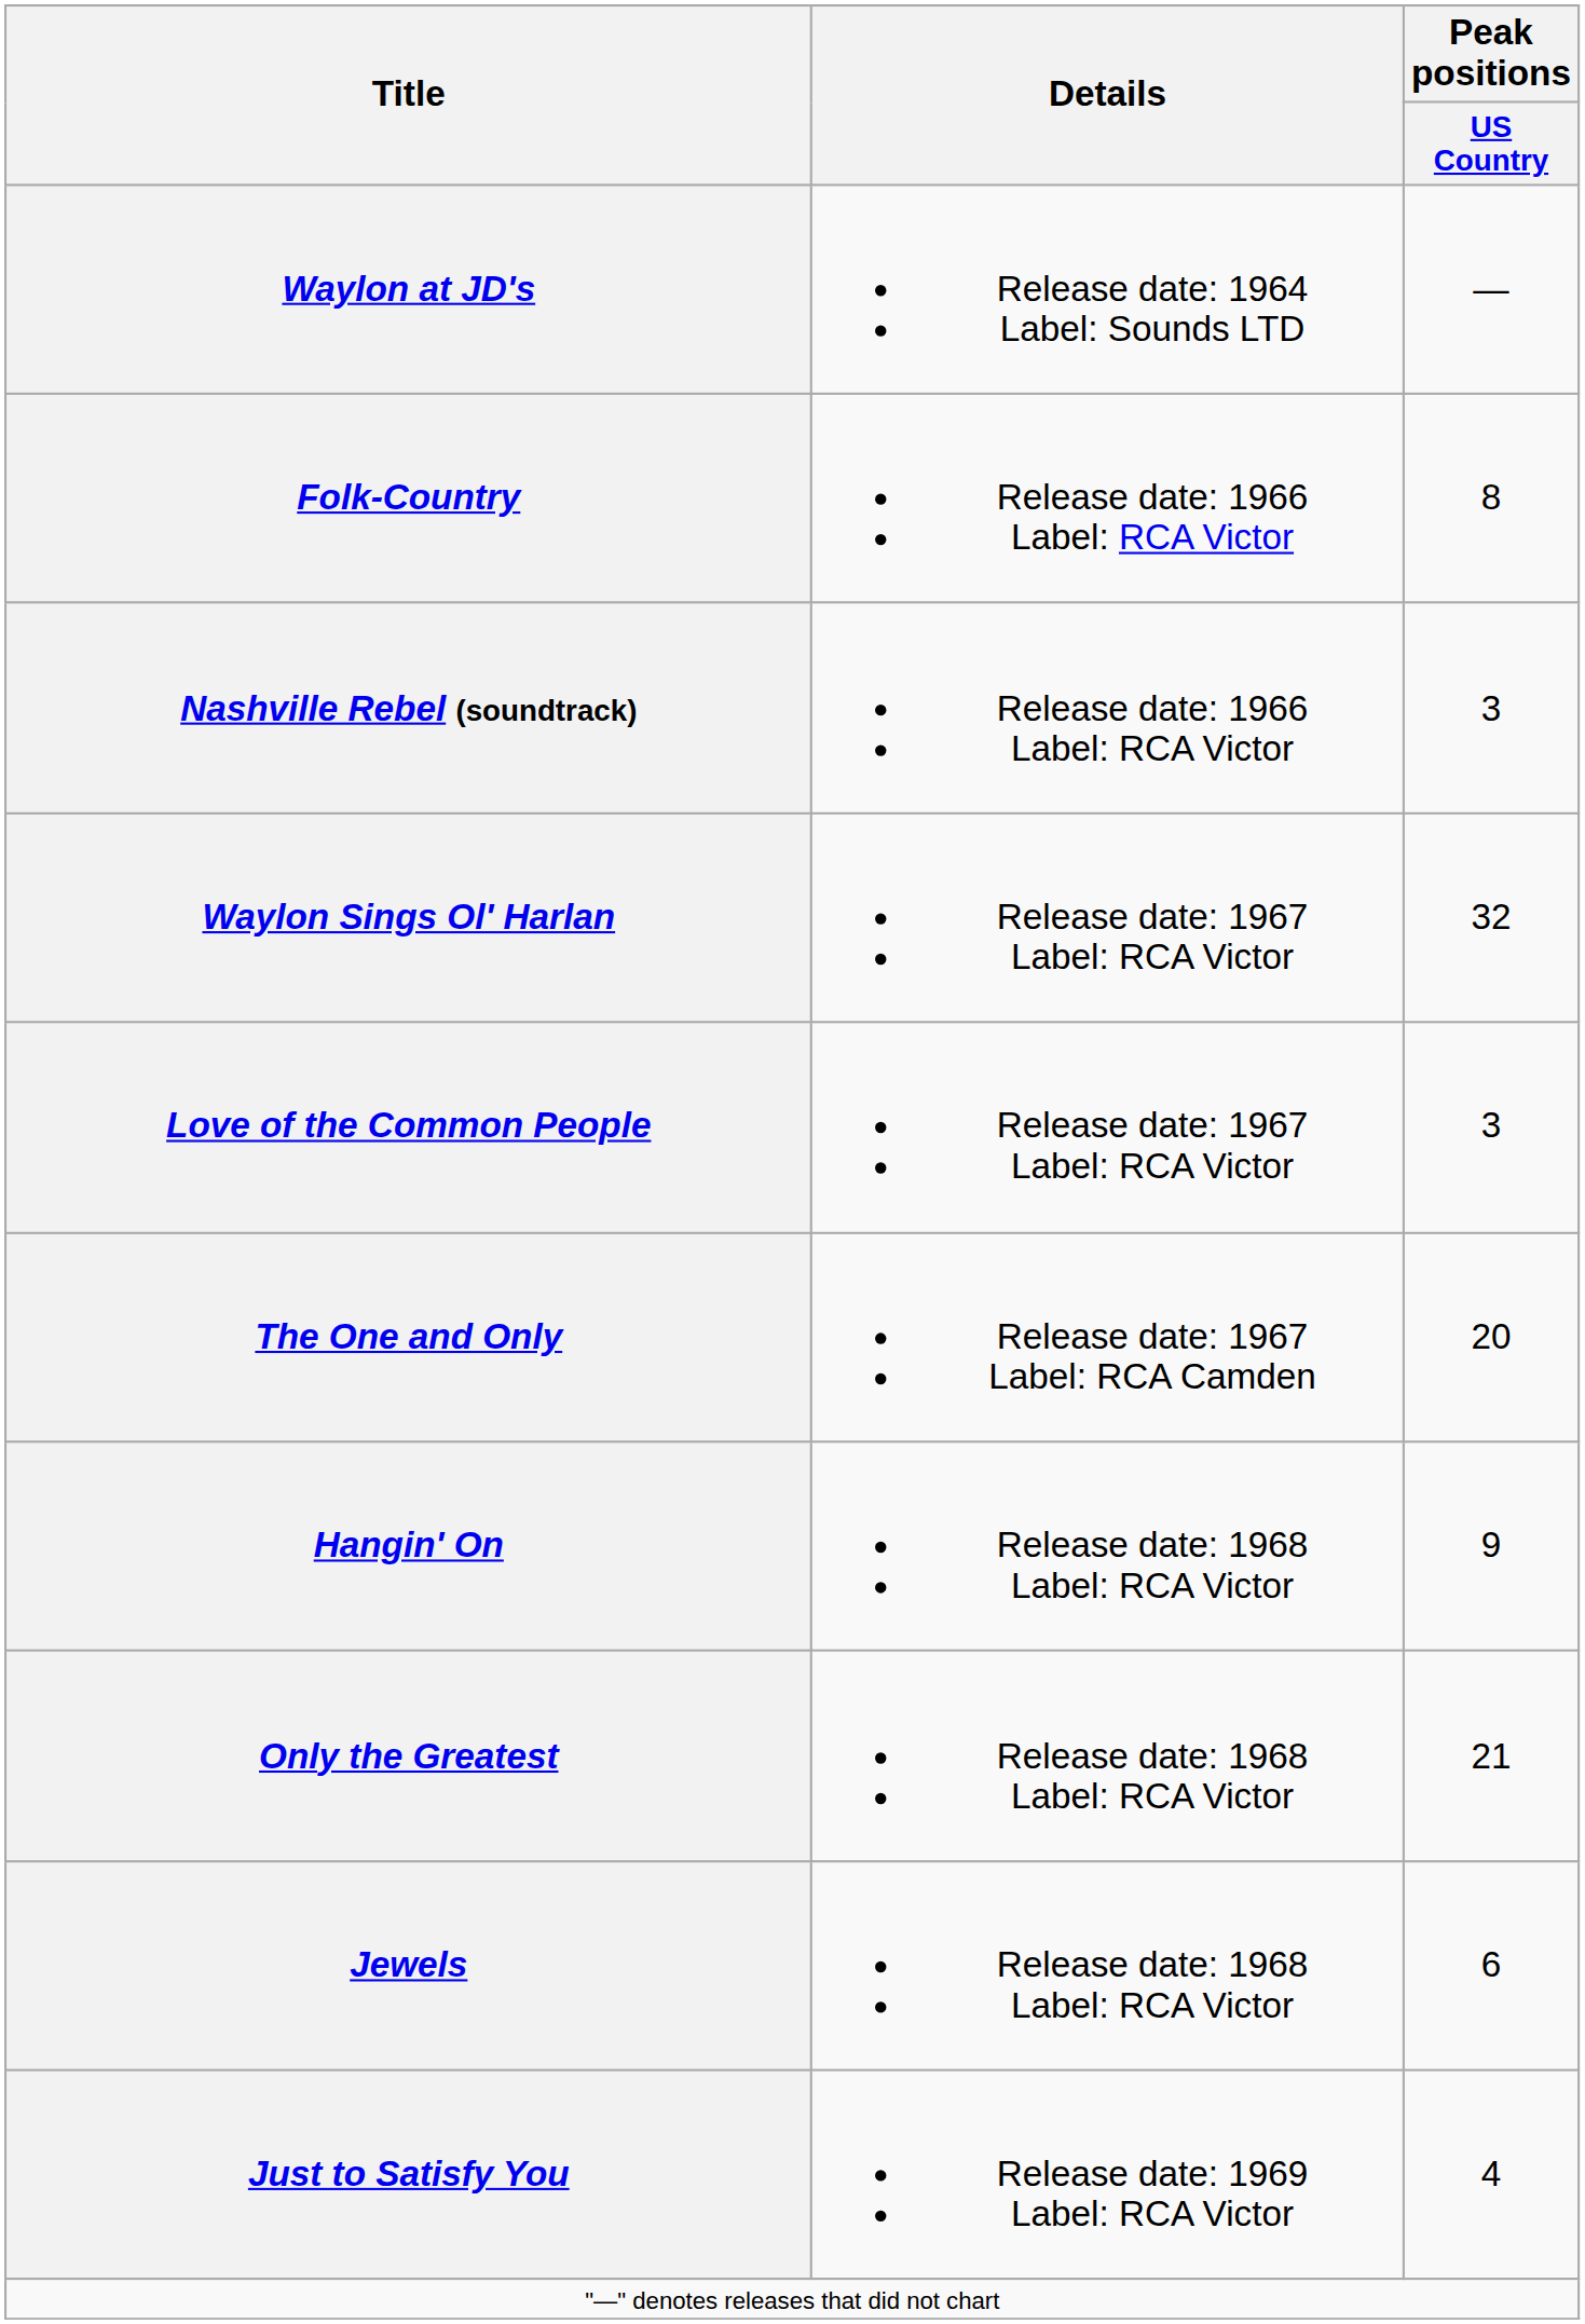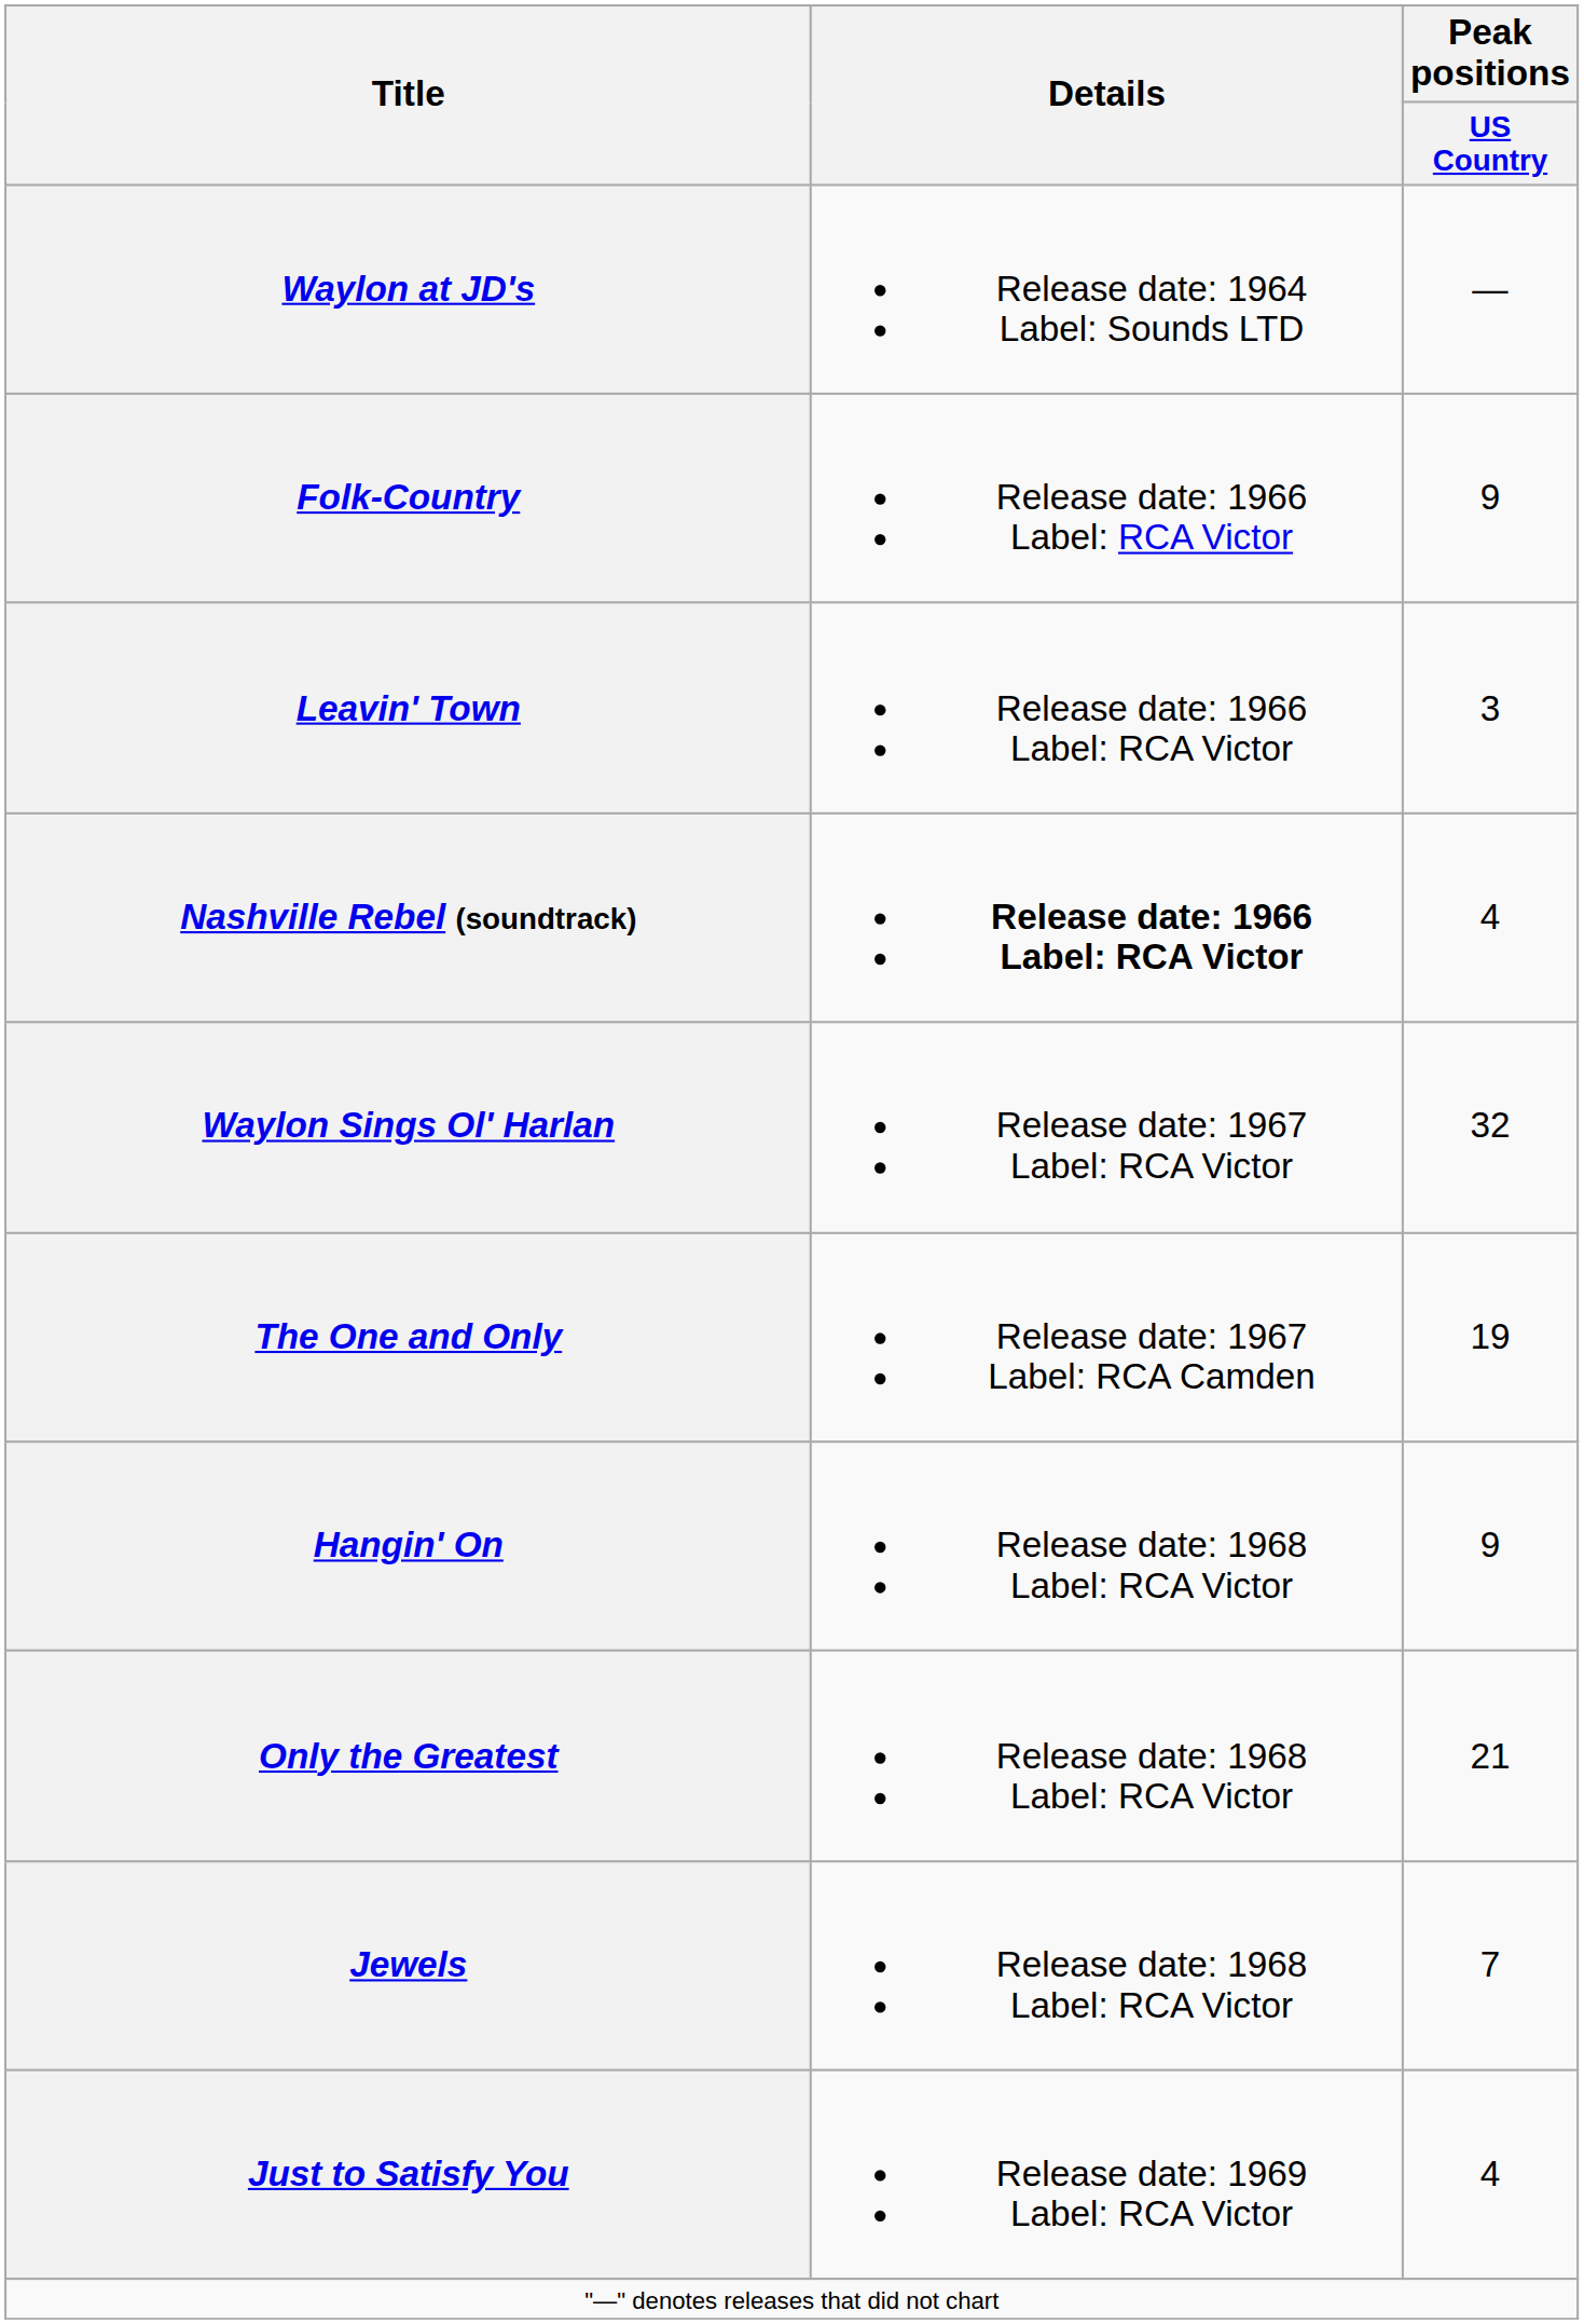Folk-Country | Peak positions / US Country: 8 -> 9
+ row: Leavin' Town | Release date: 1966 Label: RCA Victor | 3
Nashville Rebel (soundtrack) | Details: normal -> bold
Nashville Rebel (soundtrack) | Peak positions / US Country: 3 -> 4
- row: Love of the Common People | Release date: 1967 Label: RCA Victor | 3
The One and Only | Peak positions / US Country: 20 -> 19
Jewels | Peak positions / US Country: 6 -> 7
